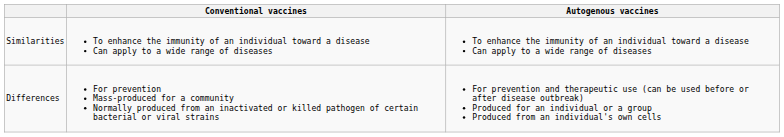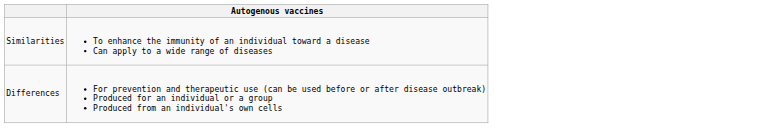- column: Conventional vaccines | To enhance the immunity of an individual toward a disease Can apply to a wide range of diseases | For prevention Mass-produced for a community Normally produced from an inactivated or killed pathogen of certain bacterial or viral strains
